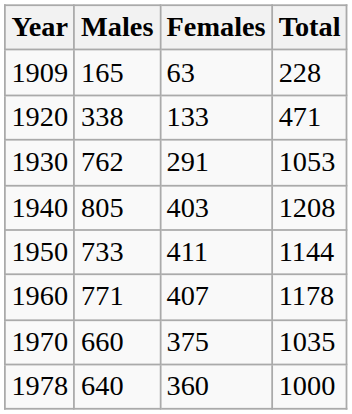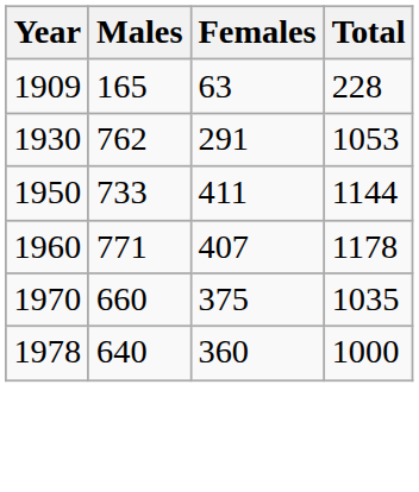- row: 1920 | 338 | 133 | 471
- row: 1940 | 805 | 403 | 1208
